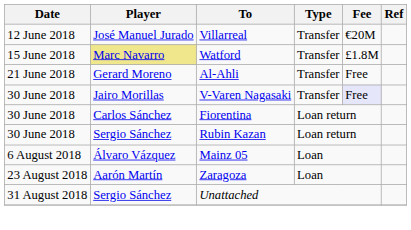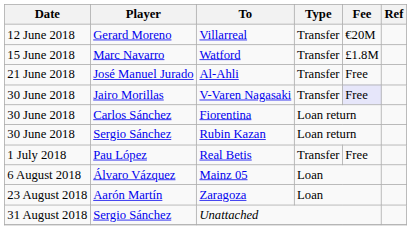Villarreal | Player: José Manuel Jurado -> Gerard Moreno
Watford | Player: khaki background -> no background
Al-Ahli | Player: Gerard Moreno -> José Manuel Jurado
+ row: 1 July 2018 | Pau López | Real Betis | Transfer | Free
